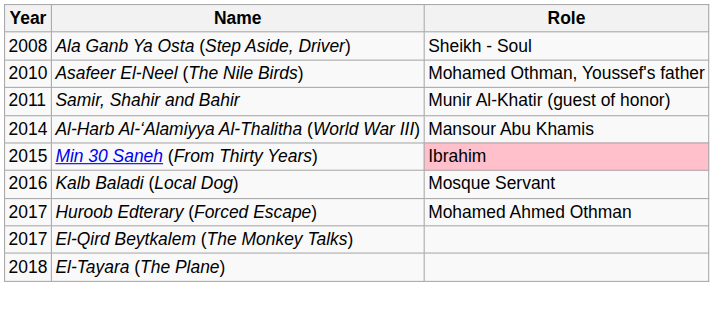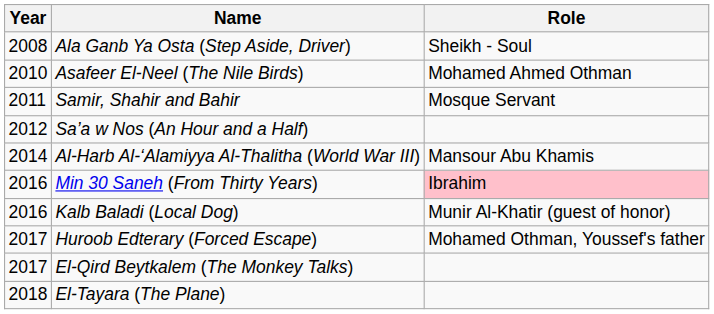Asafeer El-Neel (The Nile Birds) | Role: Mohamed Othman, Youssef's father -> Mohamed Ahmed Othman
Samir, Shahir and Bahir | Role: Munir Al-Khatir (guest of honor) -> Mosque Servant
+ row: 2012 | Sa’a w Nos (An Hour and a Half)
Min 30 Saneh (From Thirty Years) | Year: 2015 -> 2016
Kalb Baladi (Local Dog) | Role: Mosque Servant -> Munir Al-Khatir (guest of honor)
Huroob Edterary (Forced Escape) | Role: Mohamed Ahmed Othman -> Mohamed Othman, Youssef's father
